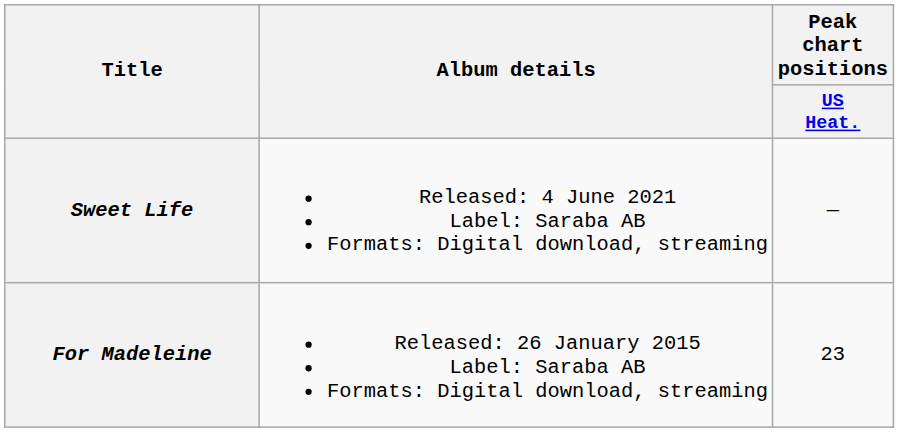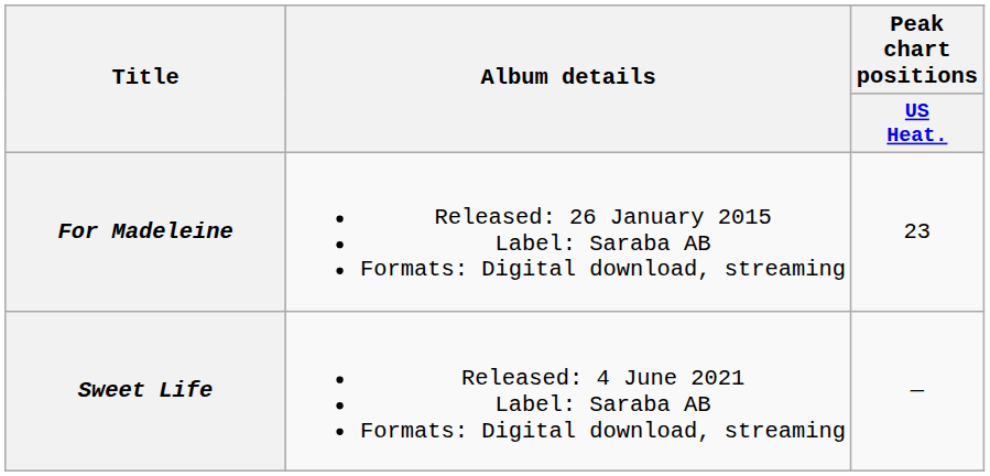rows swapped: For Madeleine <-> Sweet Life
